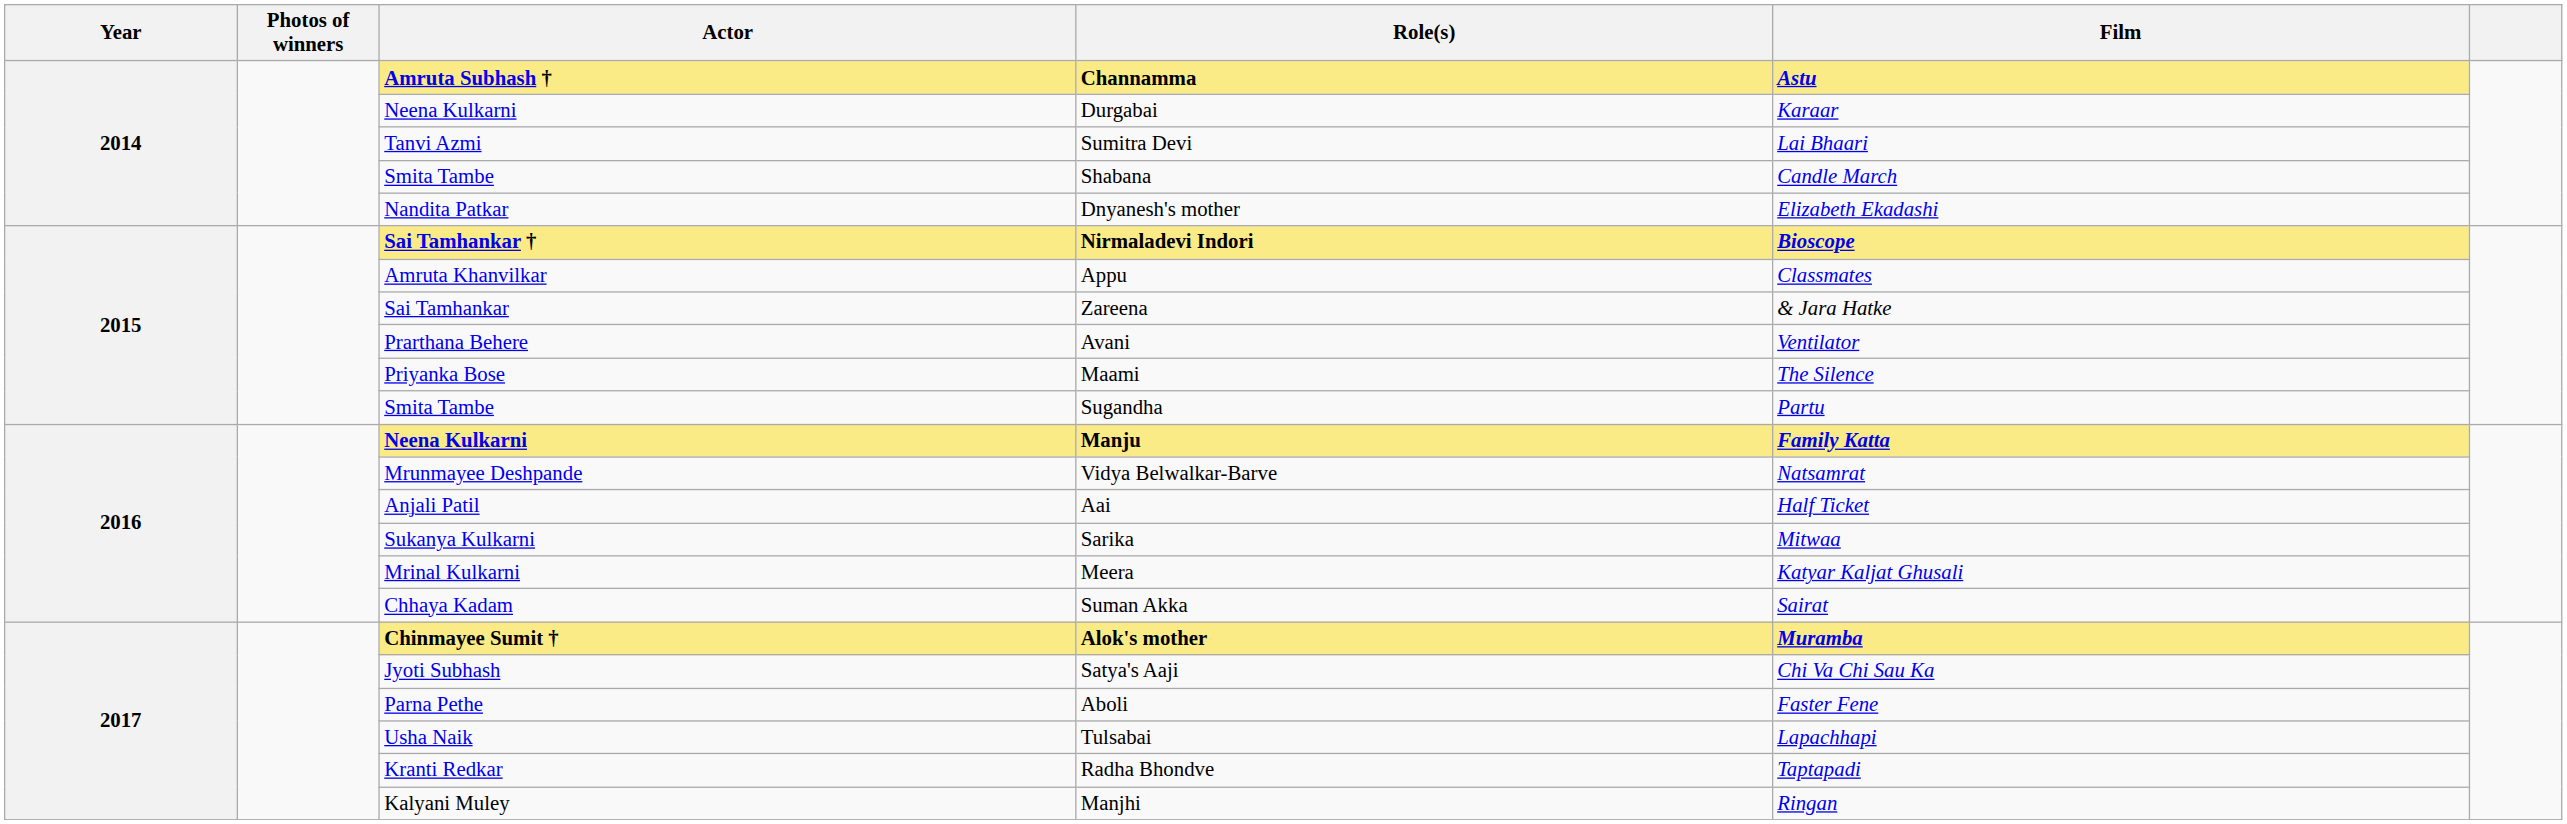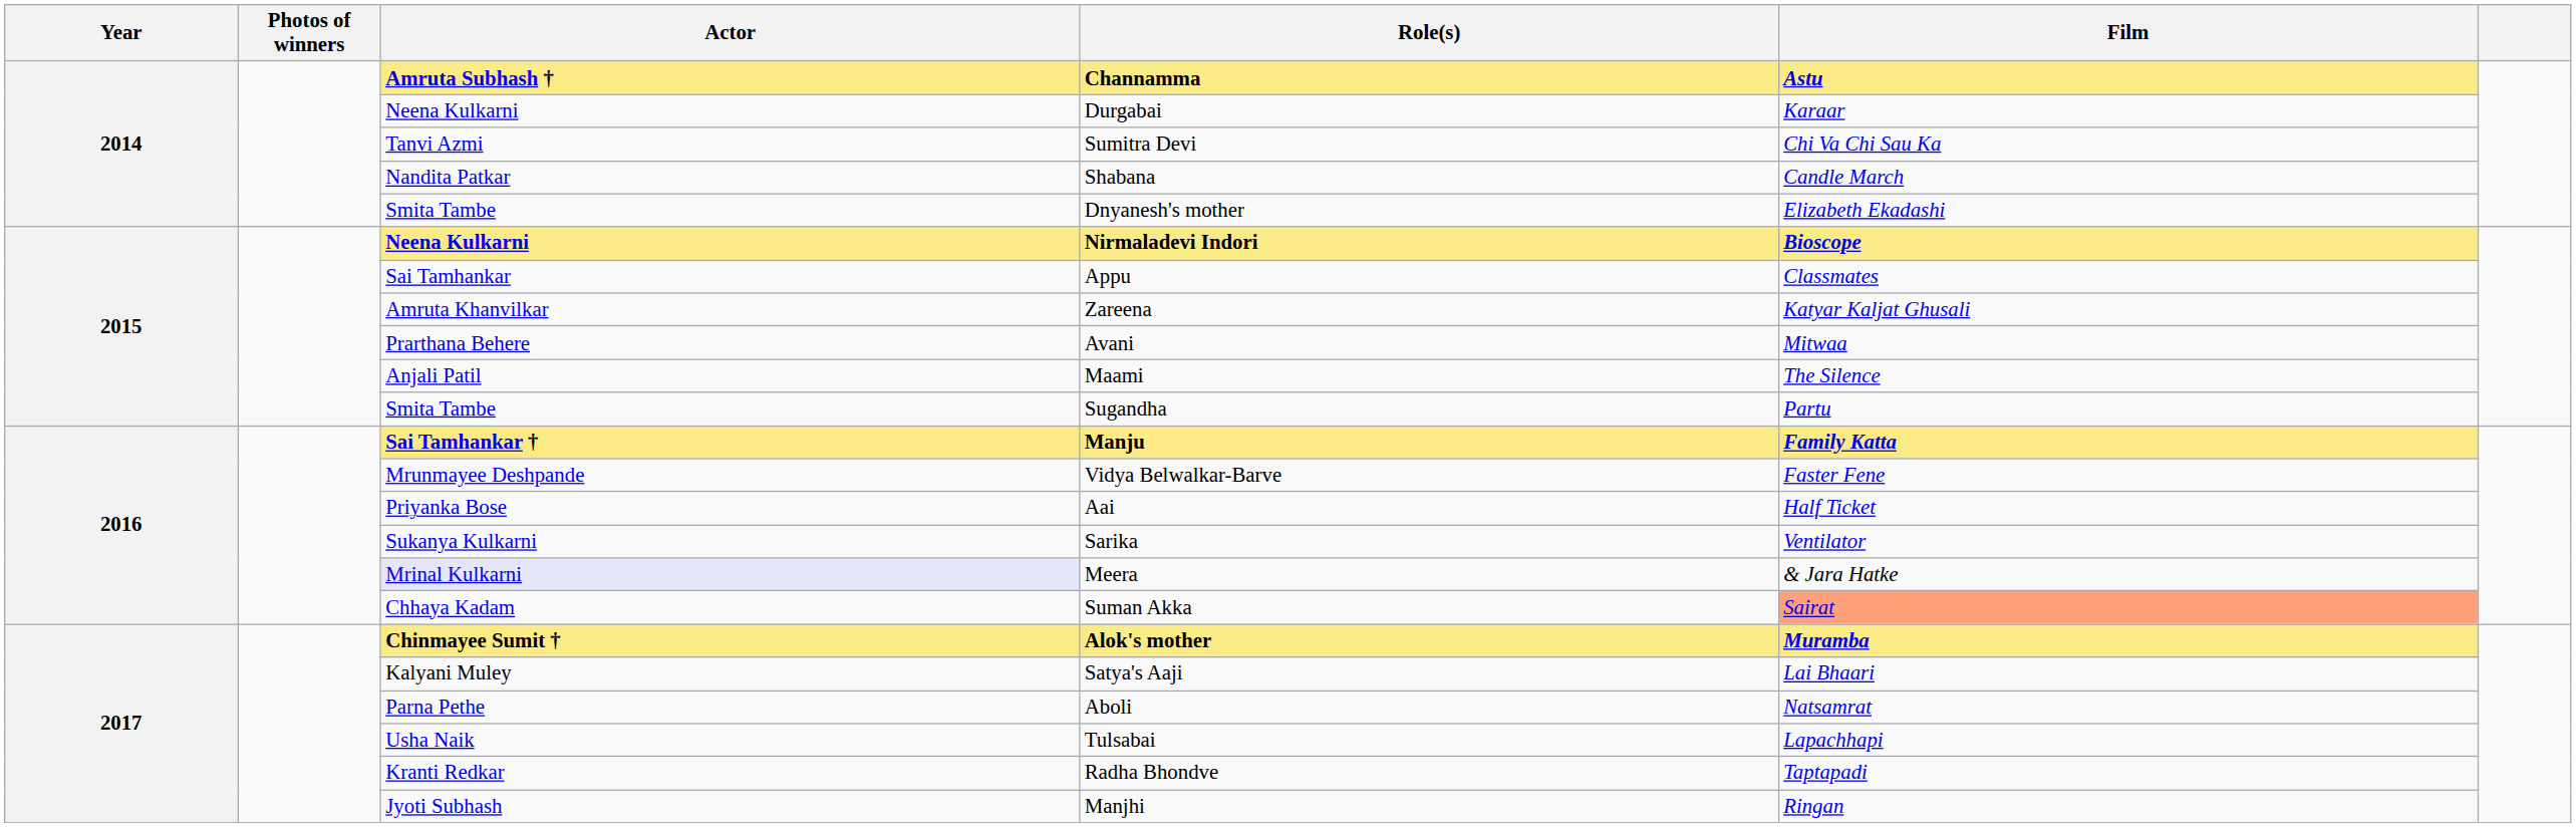Sumitra Devi | Film: Lai Bhaari -> Chi Va Chi Sau Ka
Shabana | Actor: Smita Tambe -> Nandita Patkar
Dnyanesh's mother | Actor: Nandita Patkar -> Smita Tambe
Nirmaladevi Indori | Actor: Sai Tamhankar † -> Neena Kulkarni
Appu | Actor: Amruta Khanvilkar -> Sai Tamhankar
Zareena | Actor: Sai Tamhankar -> Amruta Khanvilkar
Zareena | Film: & Jara Hatke -> Katyar Kaljat Ghusali
Avani | Film: Ventilator -> Mitwaa
Maami | Actor: Priyanka Bose -> Anjali Patil
Manju | Actor: Neena Kulkarni -> Sai Tamhankar †
Vidya Belwalkar-Barve | Film: Natsamrat -> Faster Fene
Aai | Actor: Anjali Patil -> Priyanka Bose
Sarika | Film: Mitwaa -> Ventilator
Meera | Actor: no background -> lavender background
Meera | Film: Katyar Kaljat Ghusali -> & Jara Hatke
Suman Akka | Film: no background -> lightsalmon background
Satya's Aaji | Actor: Jyoti Subhash -> Kalyani Muley
Satya's Aaji | Film: Chi Va Chi Sau Ka -> Lai Bhaari
Aboli | Film: Faster Fene -> Natsamrat
Manjhi | Actor: Kalyani Muley -> Jyoti Subhash
